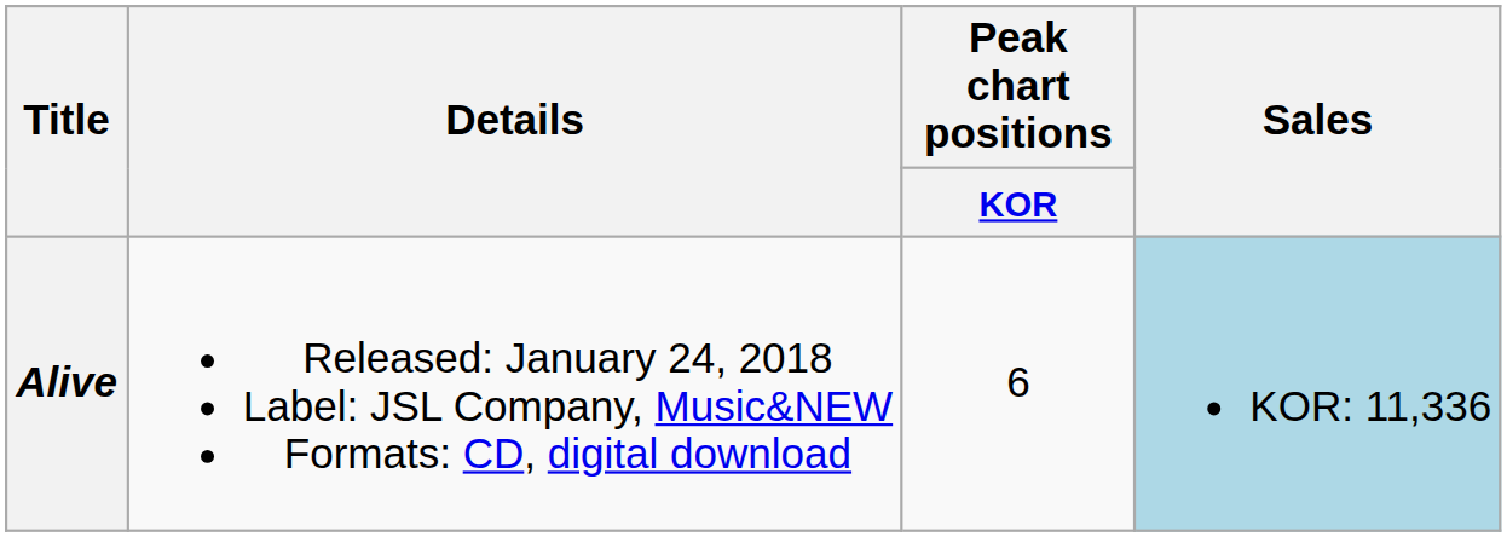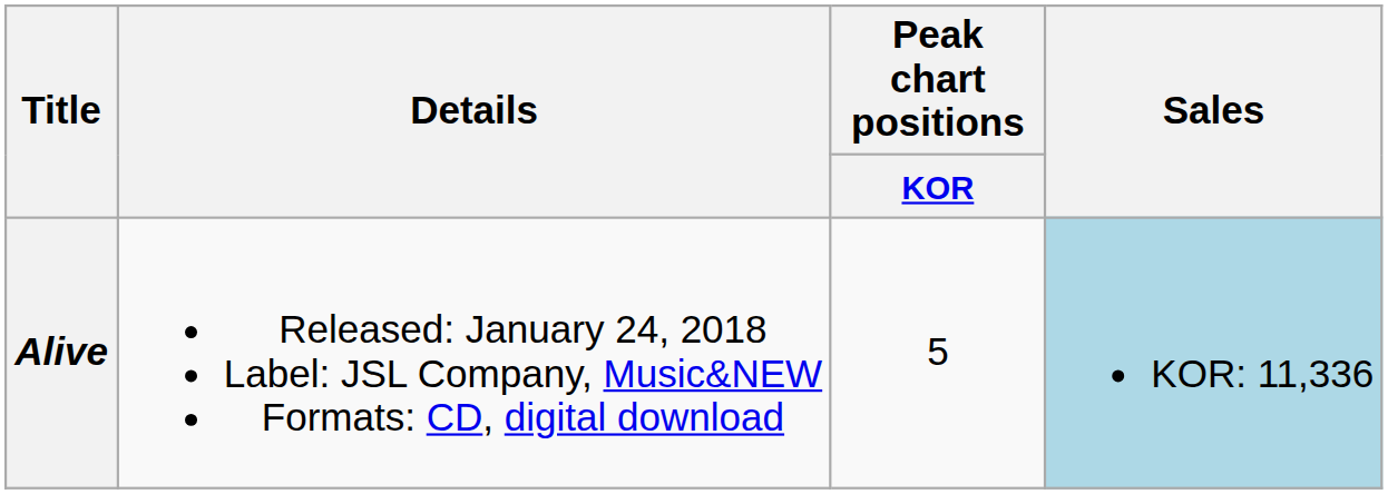Alive | Peak chart positions / KOR: 6 -> 5
